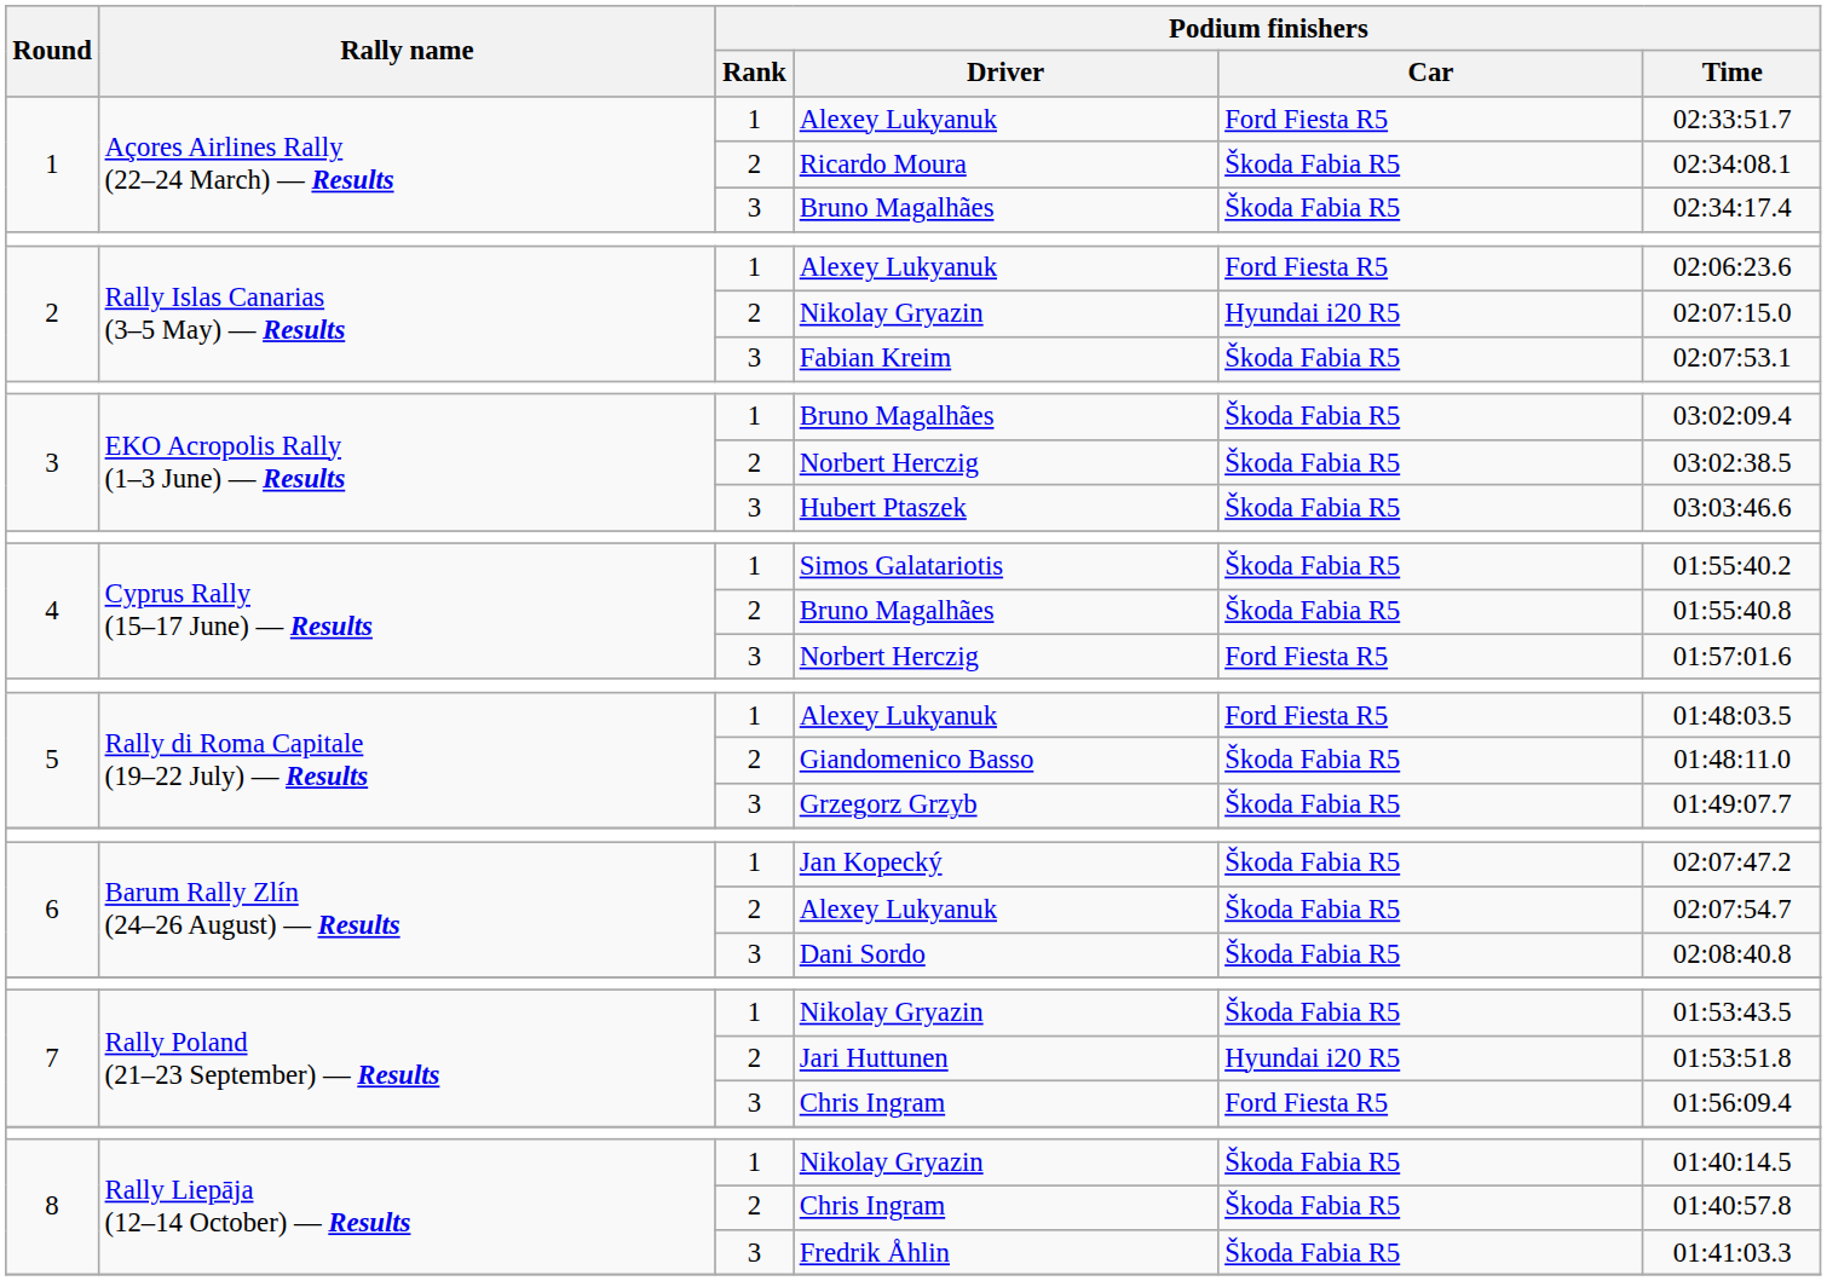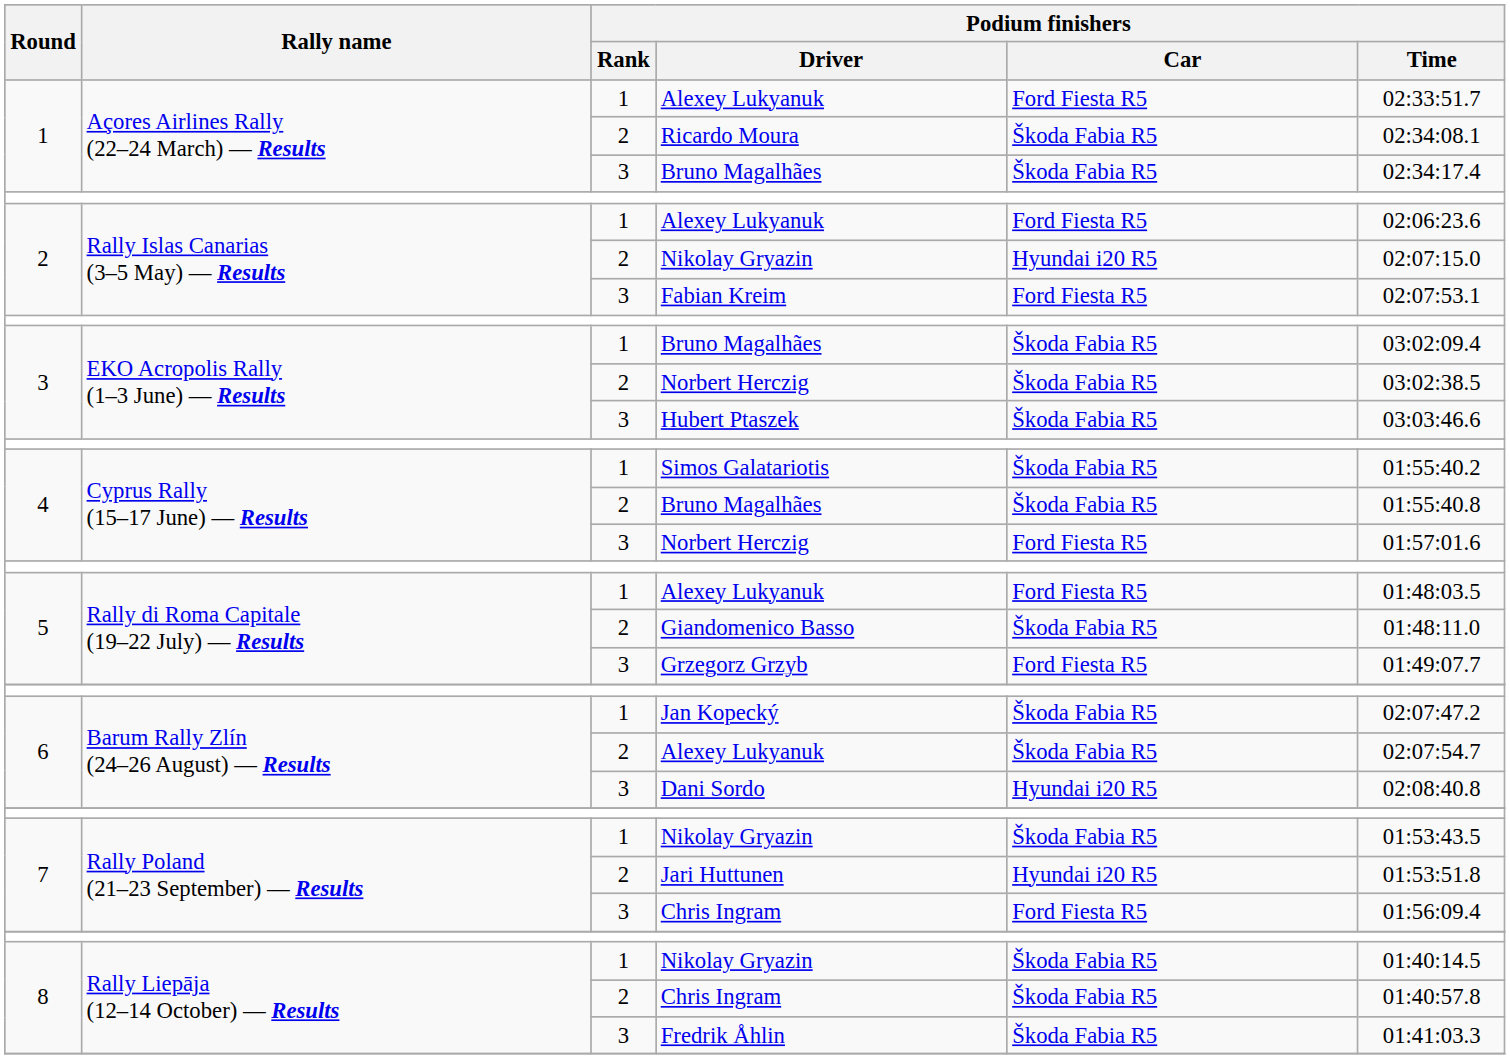Fabian Kreim | Podium finishers / Car: Škoda Fabia R5 -> Ford Fiesta R5
Grzegorz Grzyb | Podium finishers / Car: Škoda Fabia R5 -> Ford Fiesta R5
Dani Sordo | Podium finishers / Car: Škoda Fabia R5 -> Hyundai i20 R5
